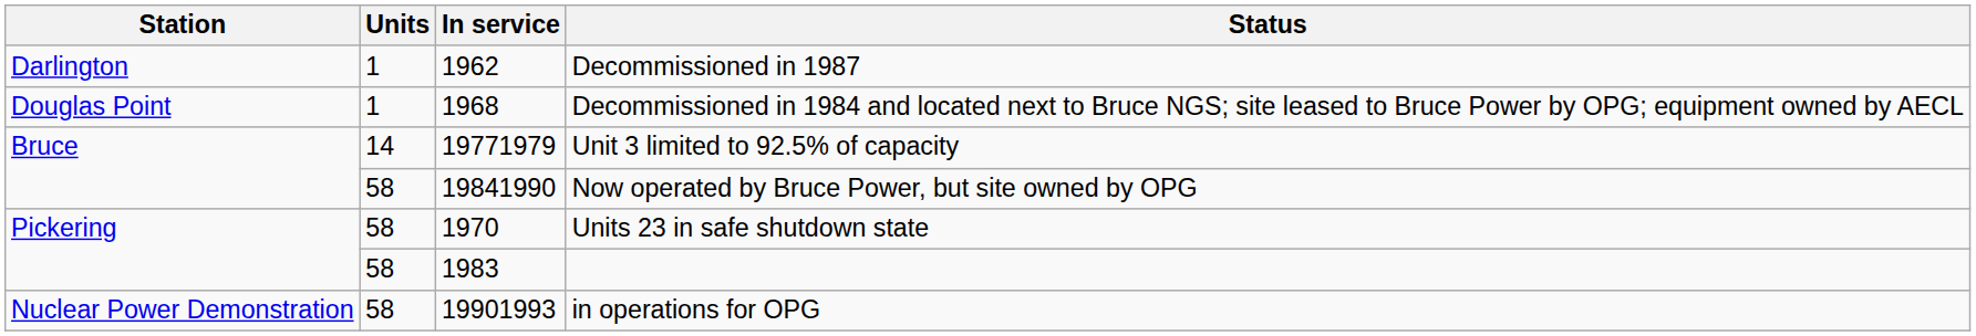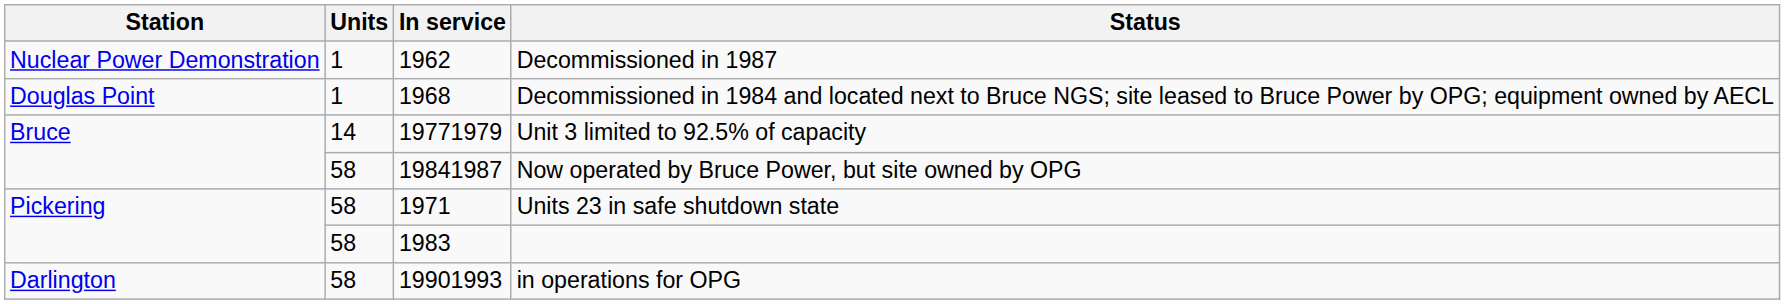Decommissioned in 1987 | Station: Darlington -> Nuclear Power Demonstration
Now operated by Bruce Power, but site owned by OPG | In service: 19841990 -> 19841987
Units 23 in safe shutdown state | In service: 1970 -> 1971
in operations for OPG | Station: Nuclear Power Demonstration -> Darlington
